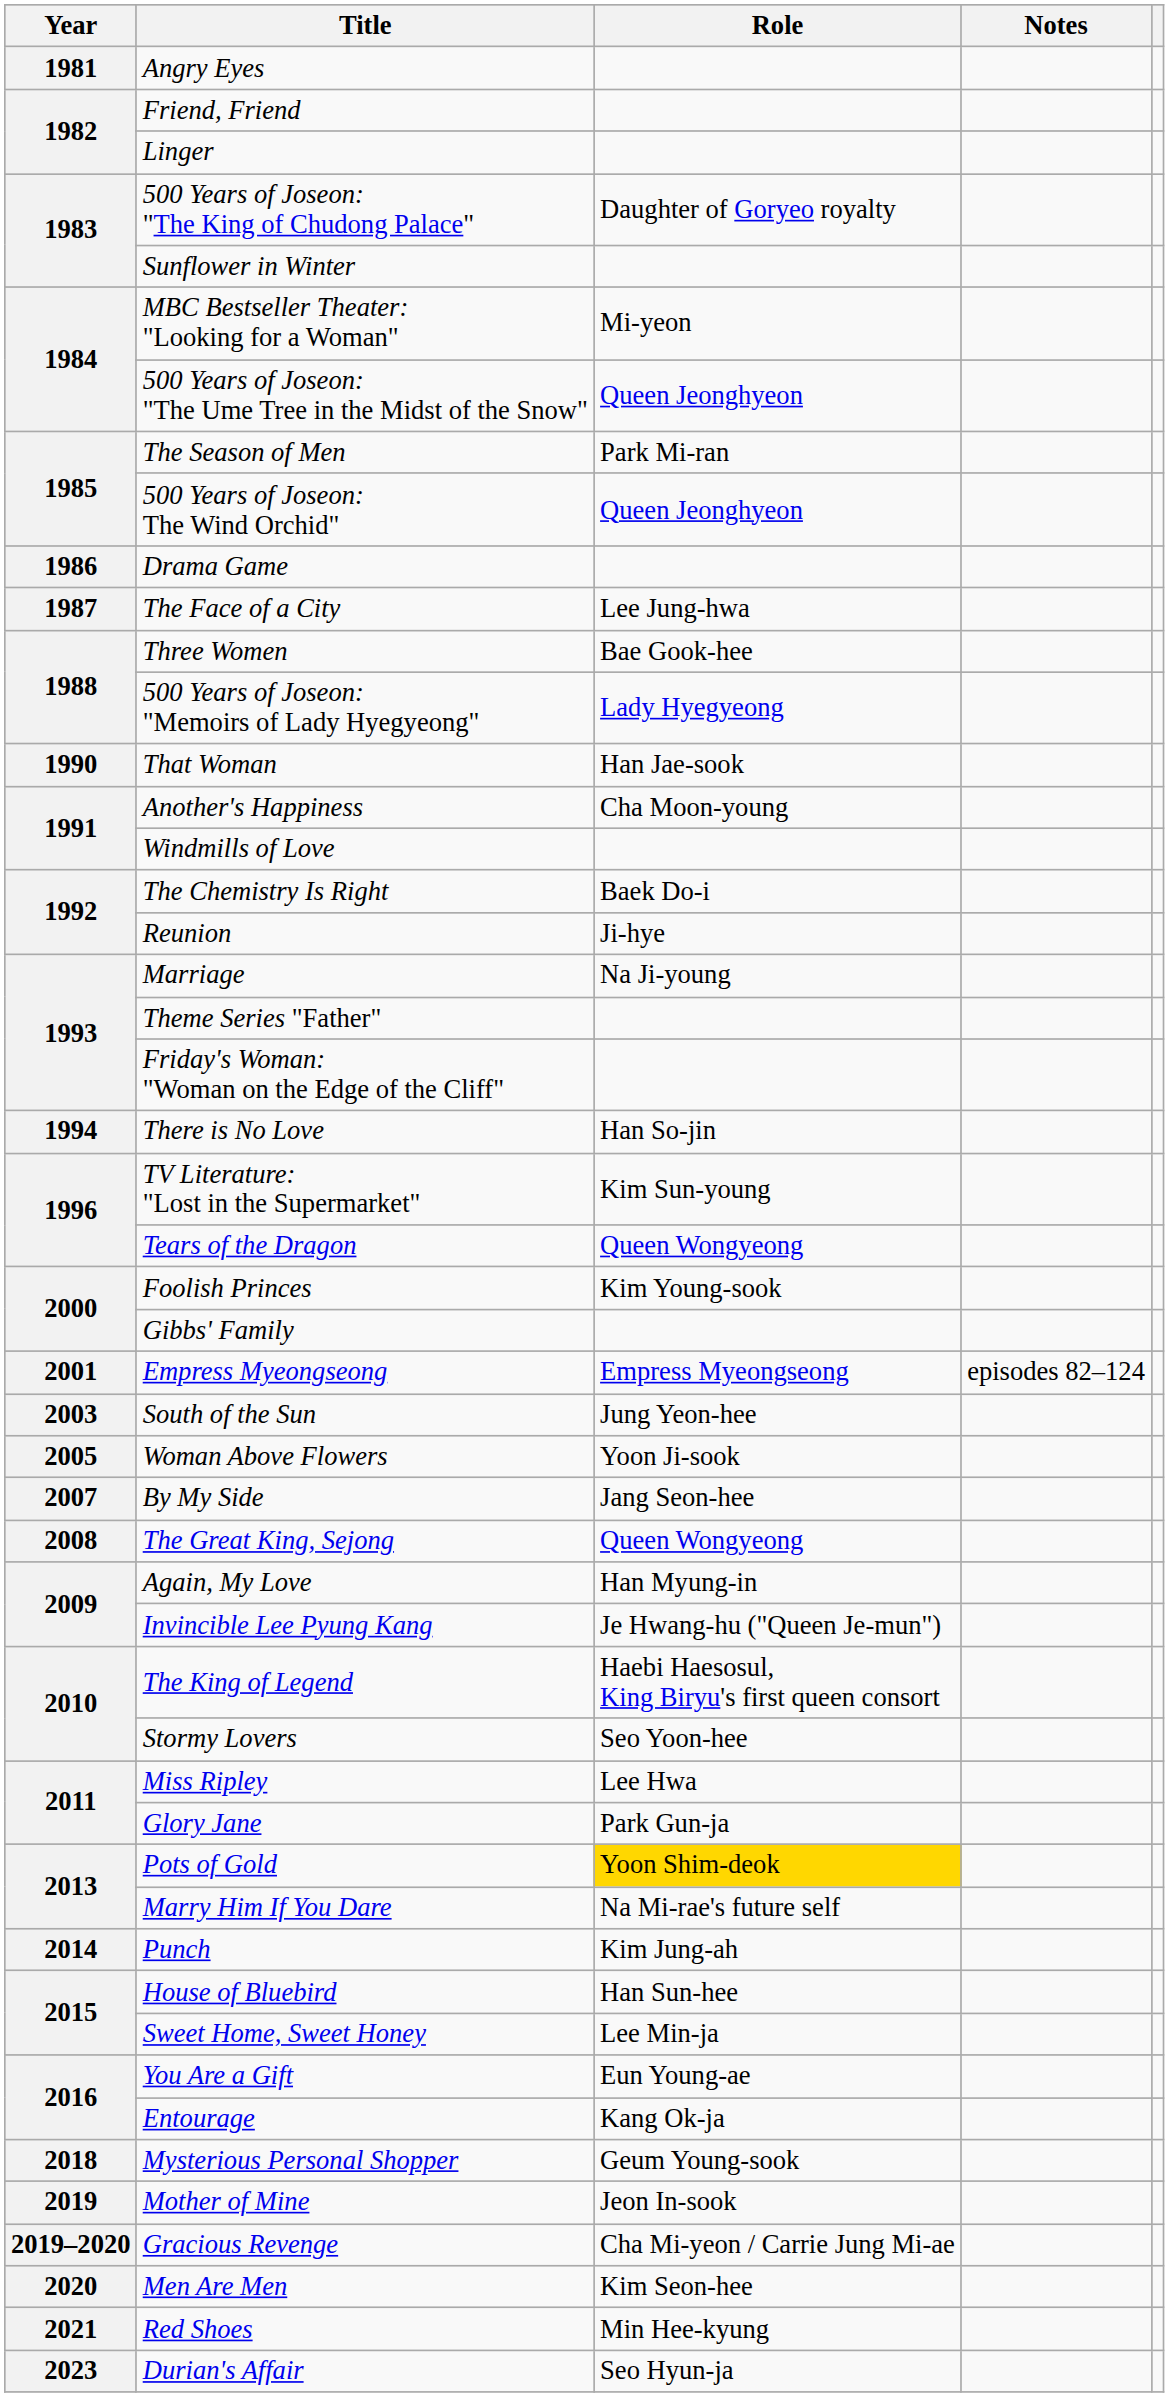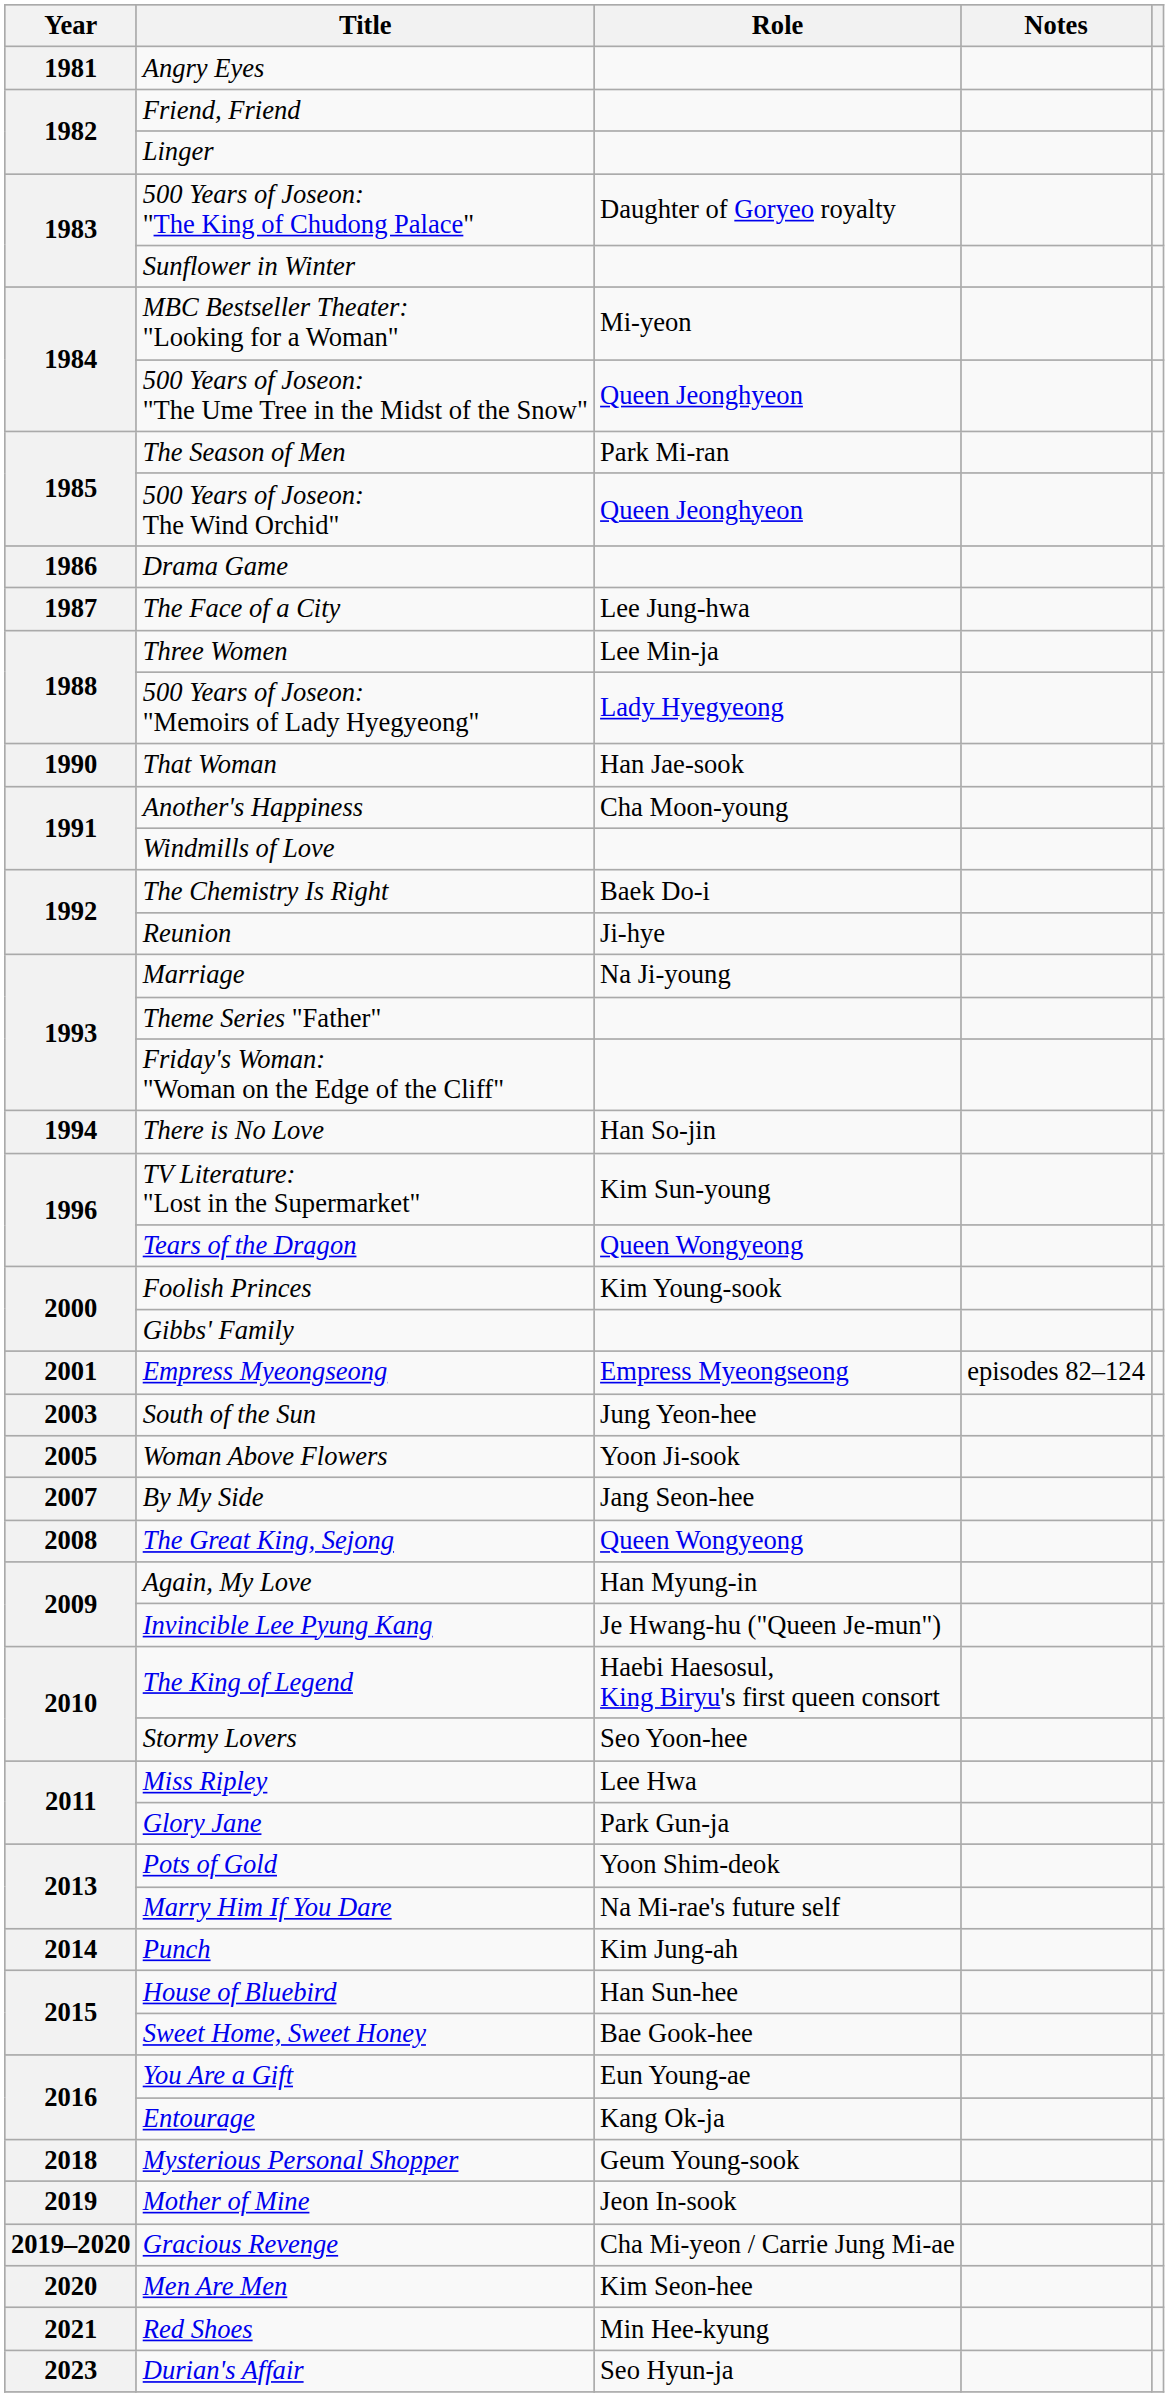Three Women | Role: Bae Gook-hee -> Lee Min-ja
Pots of Gold | Role: gold background -> no background
Sweet Home, Sweet Honey | Role: Lee Min-ja -> Bae Gook-hee
